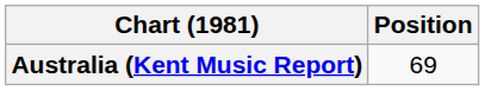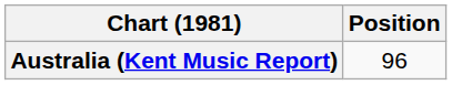Australia (Kent Music Report) | Position: 69 -> 96
